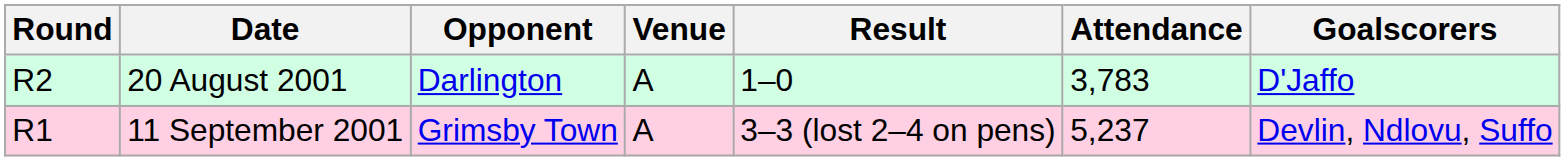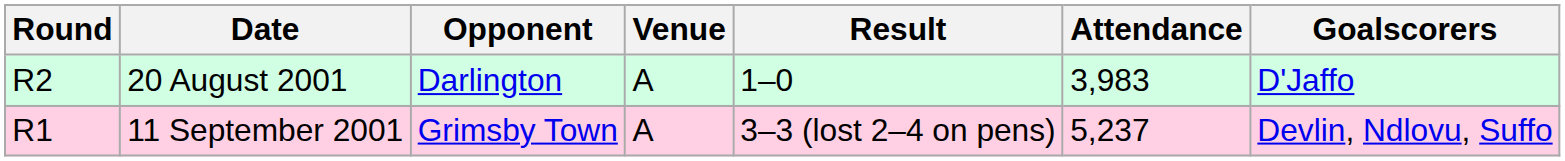20 August 2001 | Attendance: 3,783 -> 3,983
